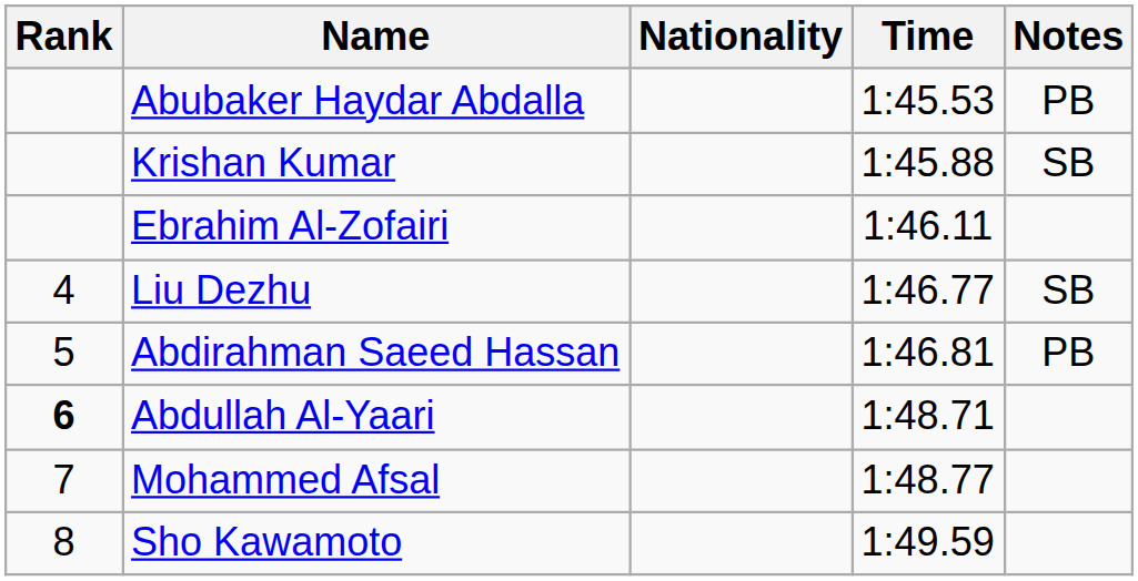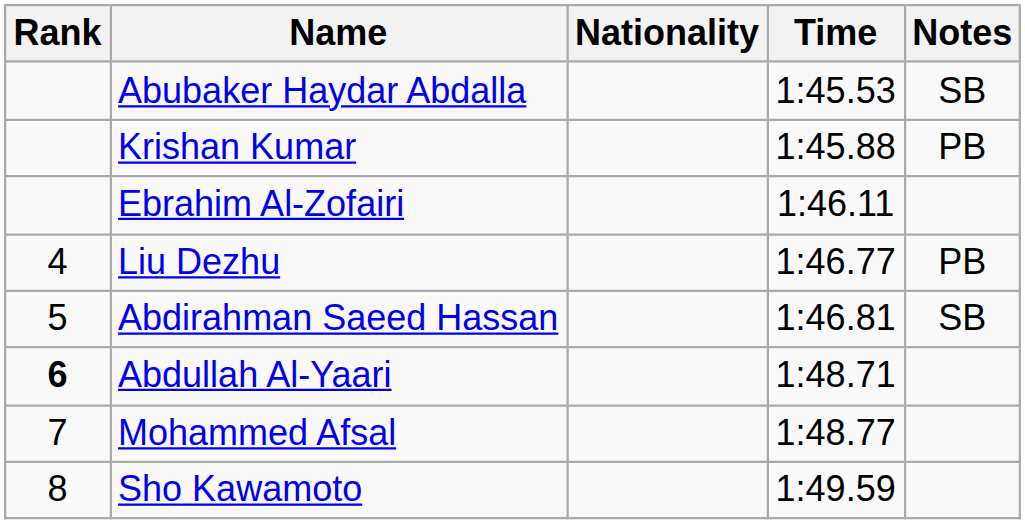Abubaker Haydar Abdalla | Notes: PB -> SB
Krishan Kumar | Notes: SB -> PB
Liu Dezhu | Notes: SB -> PB
Abdirahman Saeed Hassan | Notes: PB -> SB
